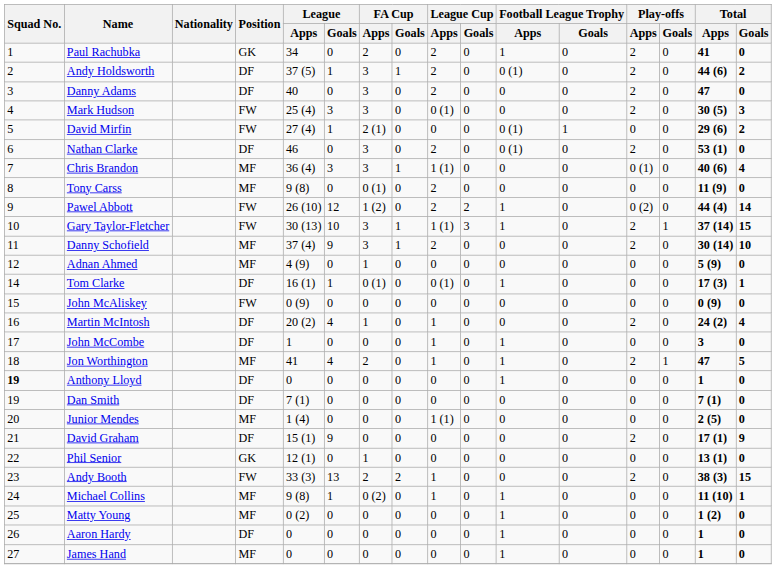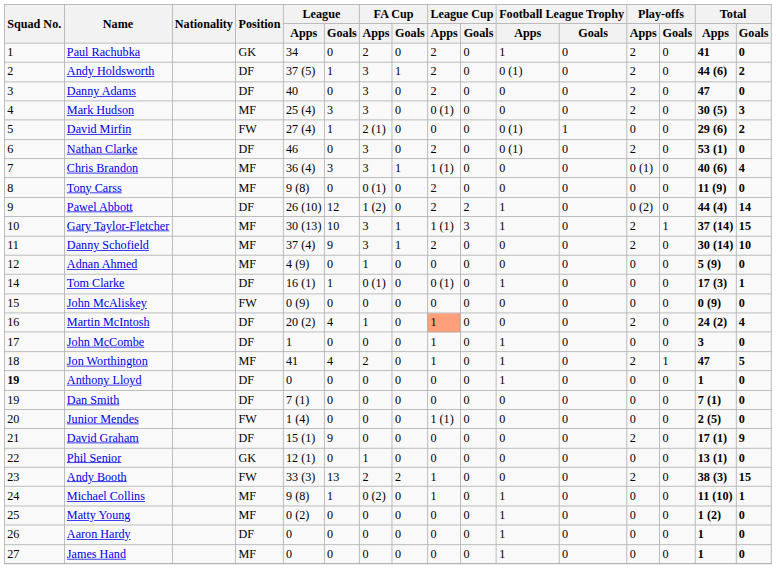Mark Hudson | Position: FW -> MF
Pawel Abbott | Position: FW -> DF
Gary Taylor-Fletcher | Position: FW -> MF
Martin McIntosh | League Cup / Apps: no background -> lightsalmon background
Junior Mendes | Position: MF -> FW
